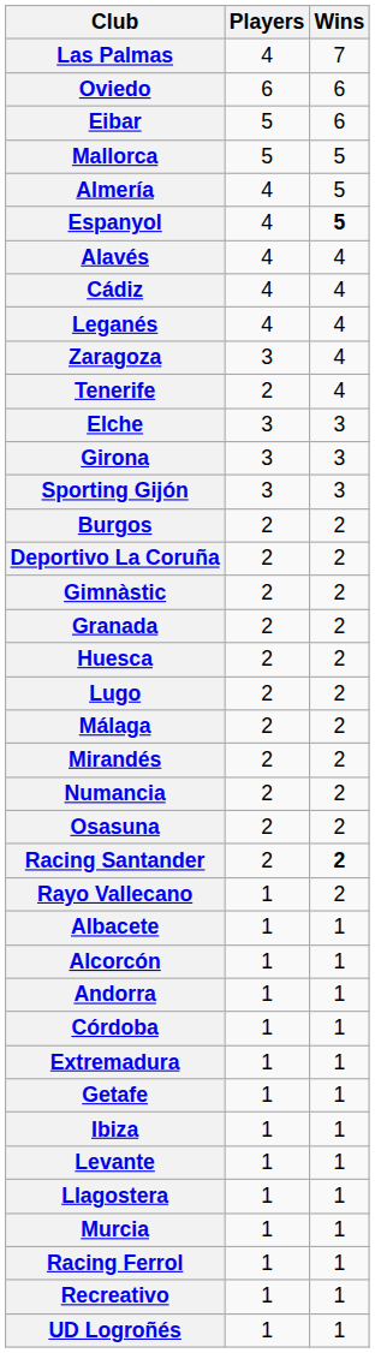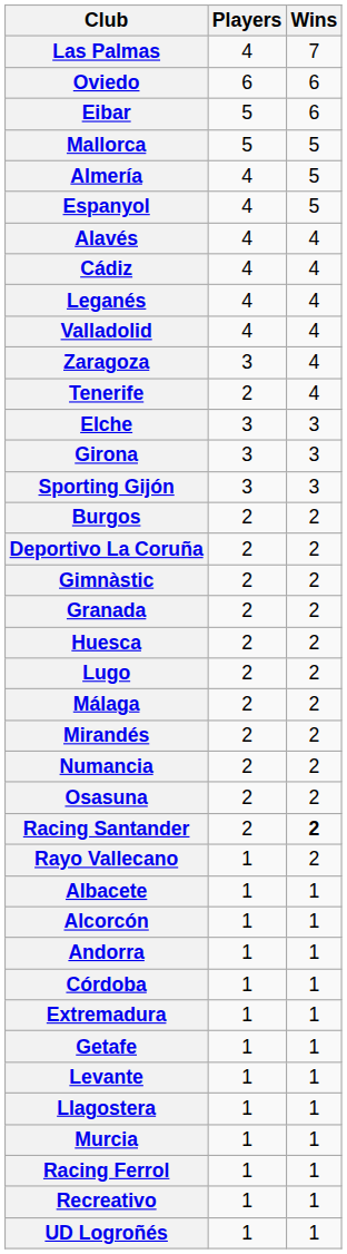Espanyol | Wins: bold -> normal
+ row: Valladolid | 4 | 4
- row: Ibiza | 1 | 1
